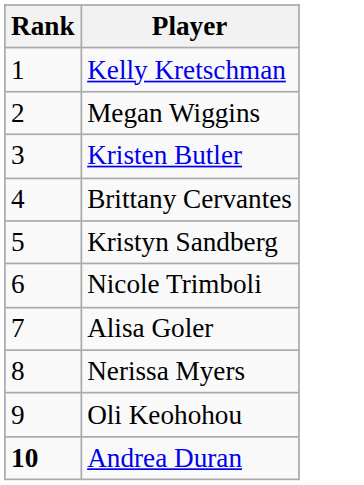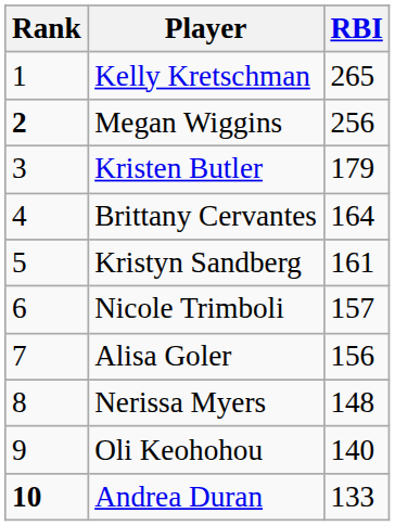+ column: RBI | 265 | 256 | 179 | 164 | 161 | 157 | 156 | 148 | 140 | 133
Megan Wiggins | Rank: normal -> bold
